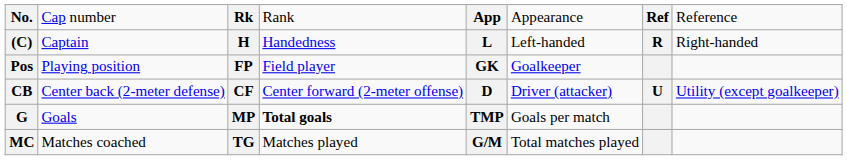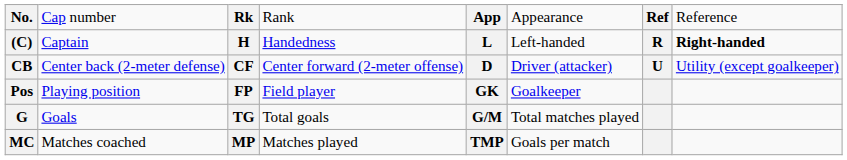(C) | column 8: normal -> bold
rows swapped: Pos <-> CB
G | column 3: MP -> TG
G | column 4: bold -> normal
G | column 5: TMP -> G/M
G | column 6: Goals per match -> Total matches played
MC | column 3: TG -> MP
MC | column 5: G/M -> TMP
MC | column 6: Total matches played -> Goals per match
